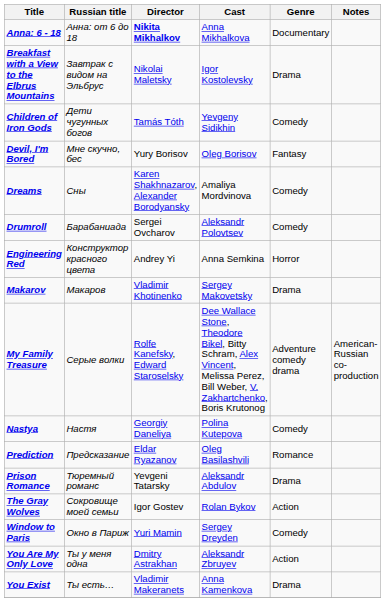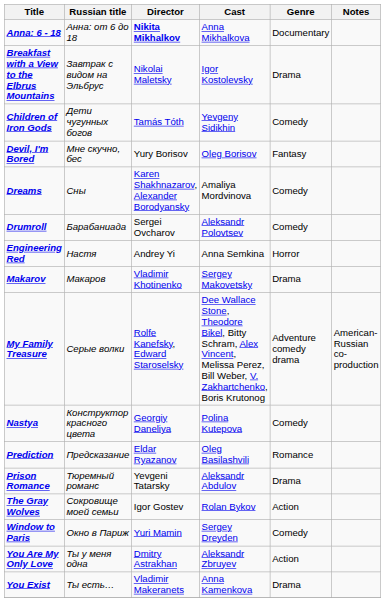Engineering Red | Russian title: Конструктор красного цвета -> Настя
Nastya | Russian title: Настя -> Конструктор красного цвета
